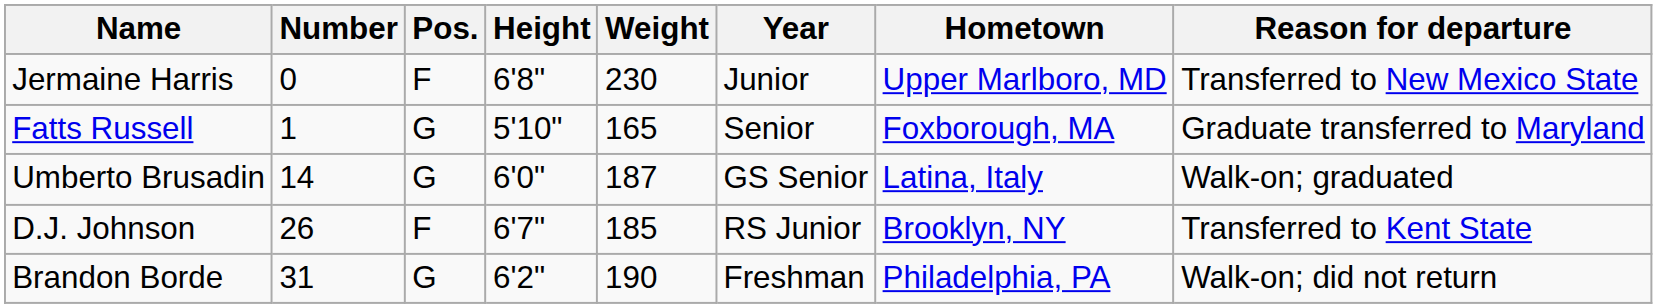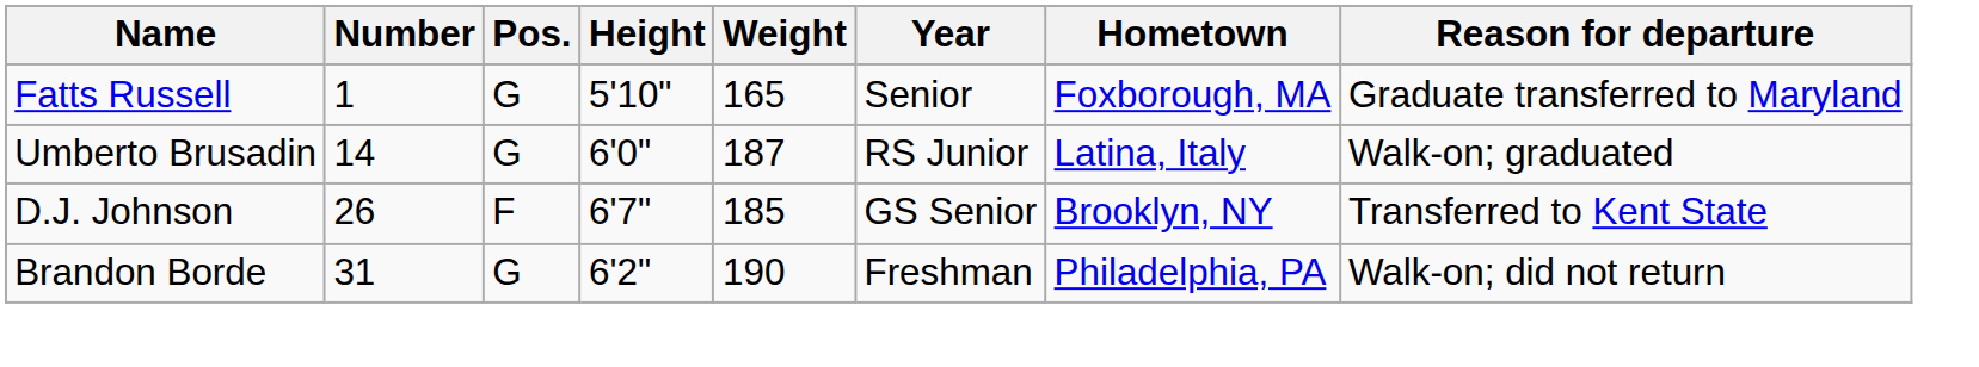- row: Jermaine Harris | 0 | F | 6'8" | 230 | Junior | Upper Marlboro, MD | Transferred to New Mexico State
Umberto Brusadin | Year: GS Senior -> RS Junior
D.J. Johnson | Year: RS Junior -> GS Senior
